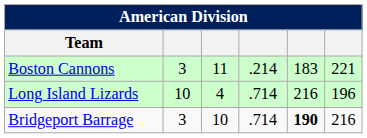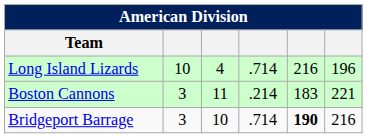rows swapped: Long Island Lizards <-> Boston Cannons
